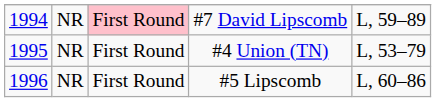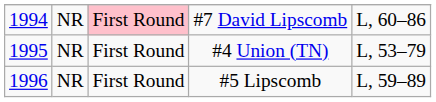#7 David Lipscomb | column 5: L, 59–89 -> L, 60–86
#5 Lipscomb | column 5: L, 60–86 -> L, 59–89
